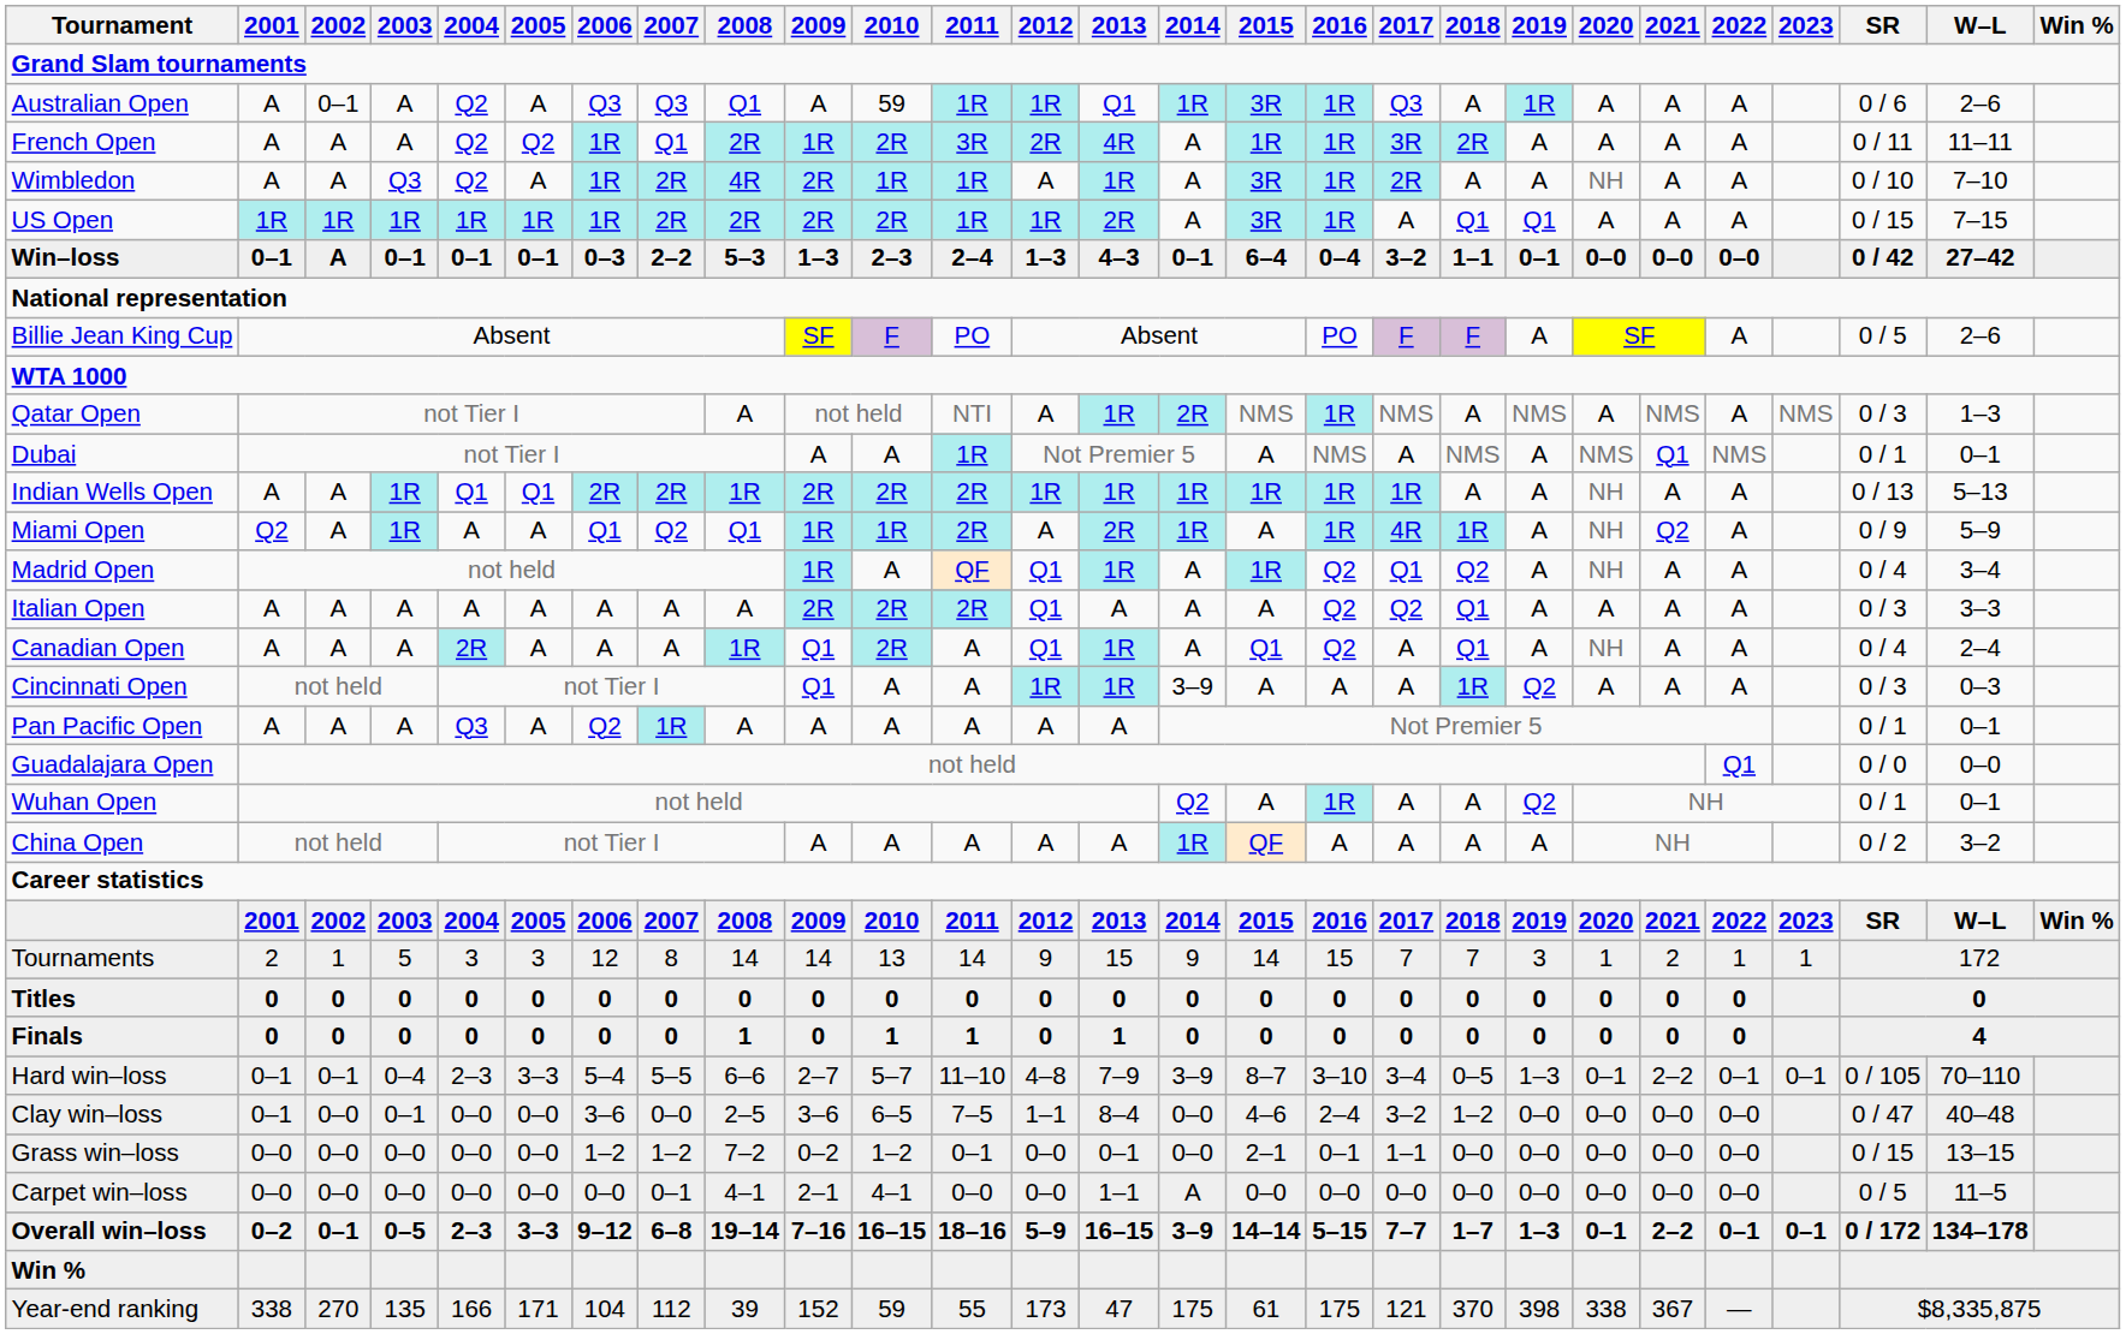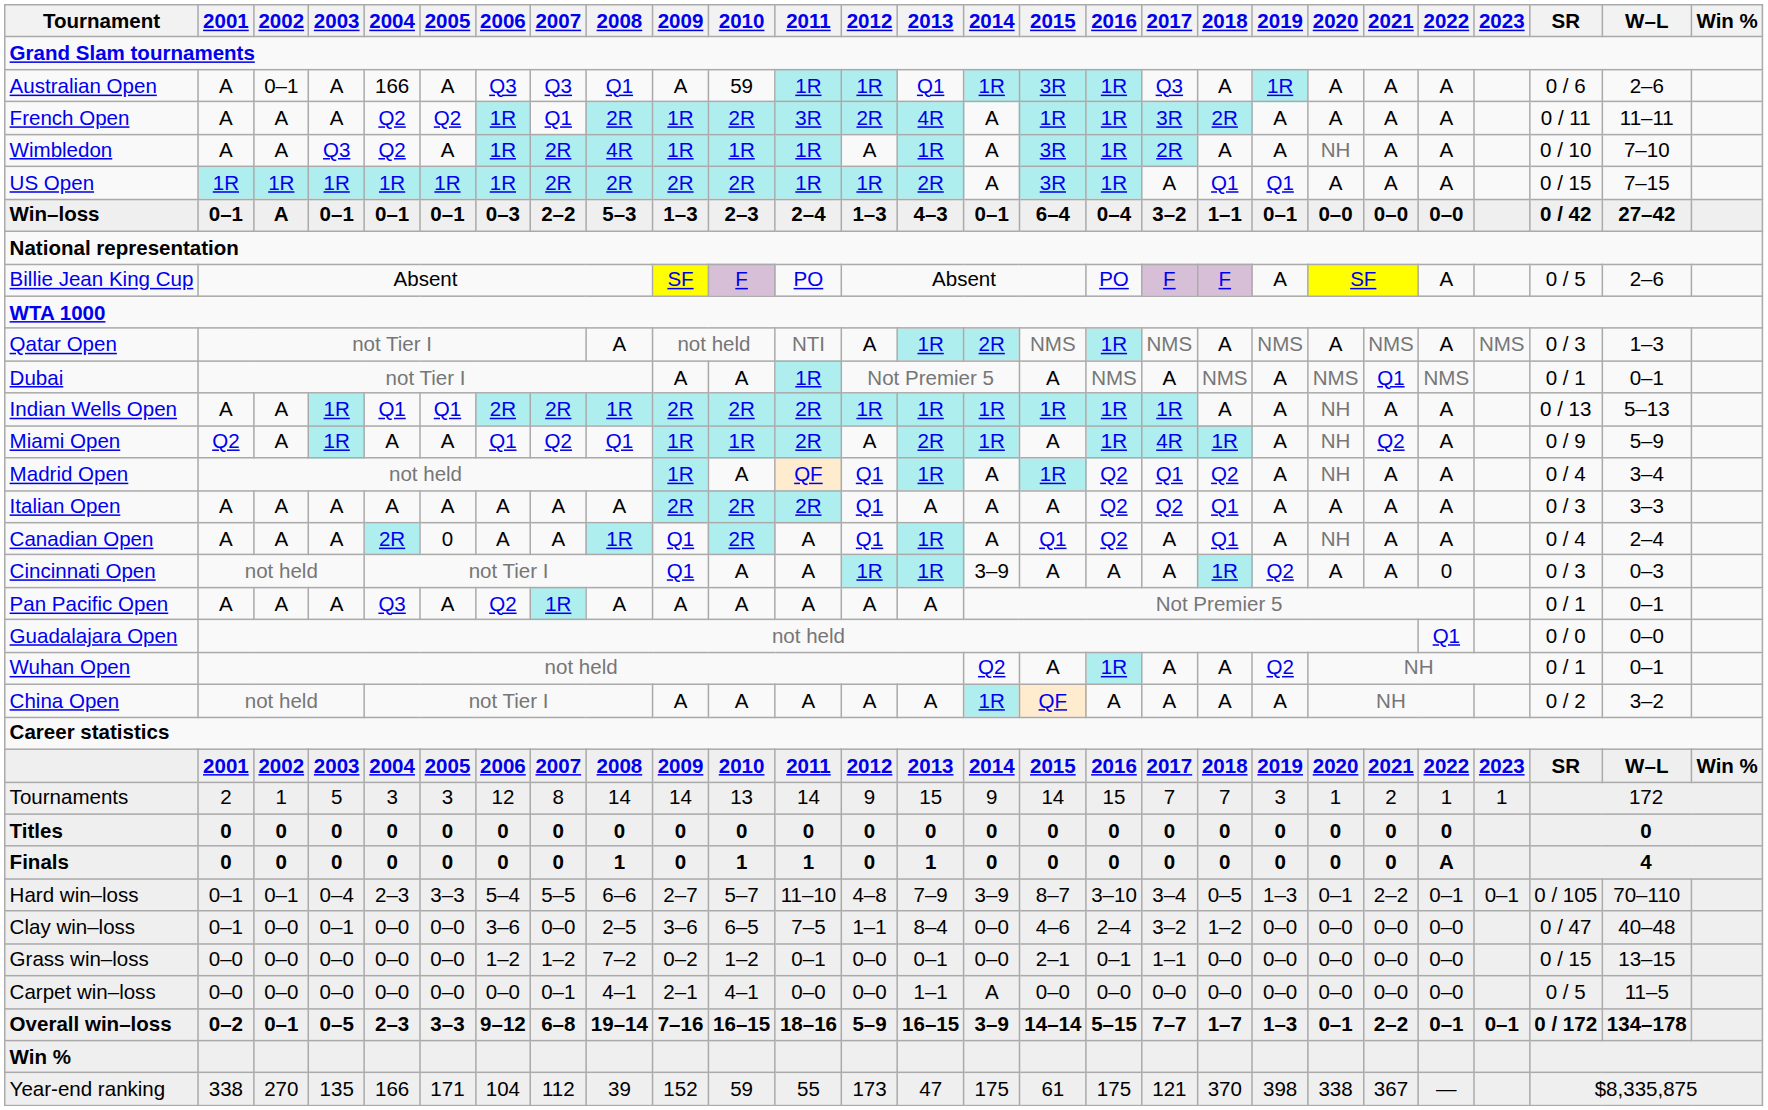Australian Open | 2004: Q2 -> 166
Wimbledon | 2009: 2R -> 1R
Canadian Open | 2005: A -> 0
Cincinnati Open | 2022: A -> 0
Finals | 2022: 0 -> A
